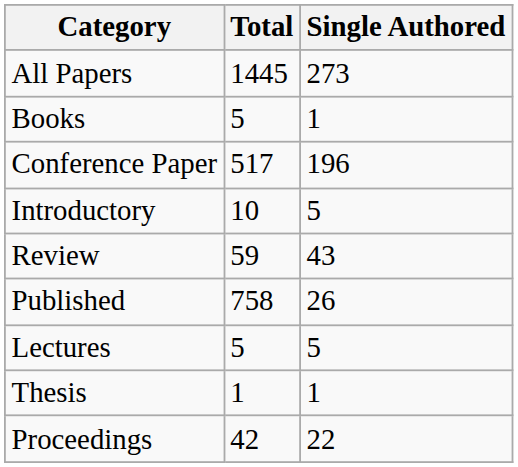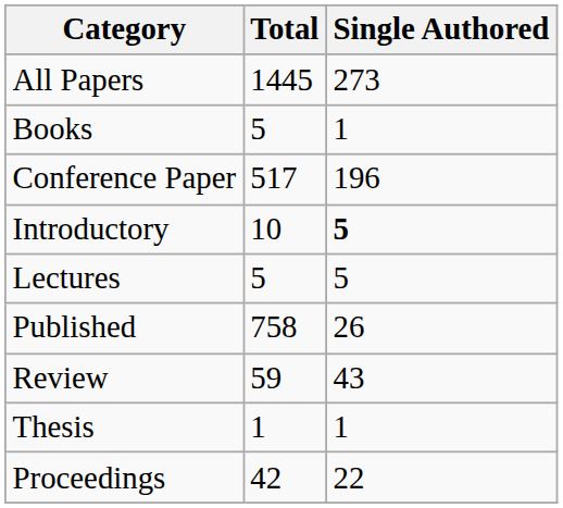Introductory | Single Authored: normal -> bold
rows swapped: Lectures <-> Review
